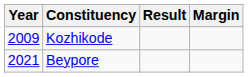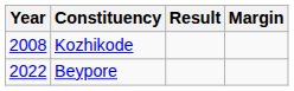Kozhikode | Year: 2009 -> 2008
Beypore | Year: 2021 -> 2022
